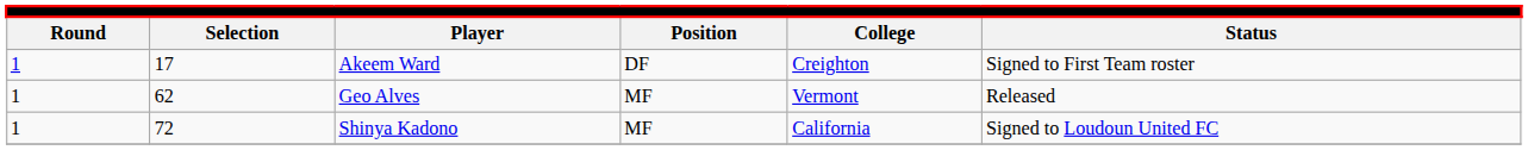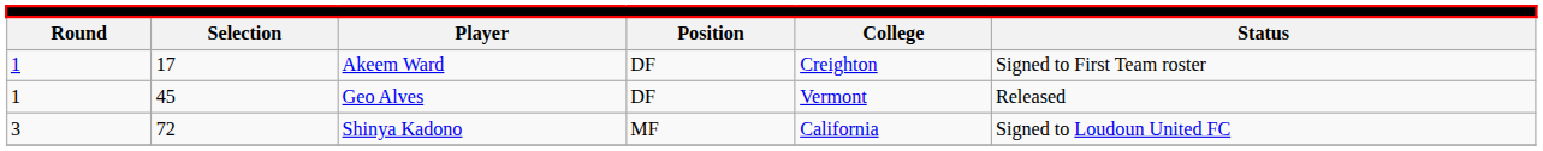Geo Alves | column 2: 62 -> 45
Geo Alves | column 4: MF -> DF
Shinya Kadono | column 1: 1 -> 3
